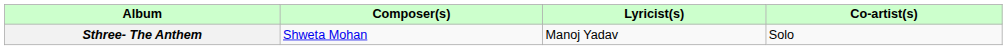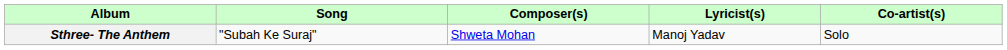+ column: Song | "Subah Ke Suraj"
